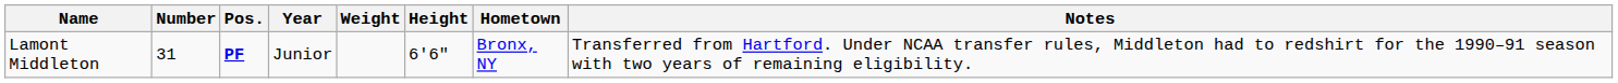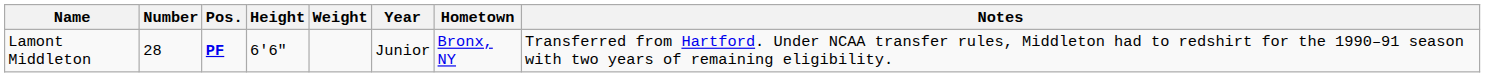columns swapped: Height <-> Year
Lamont Middleton | Number: 31 -> 28
